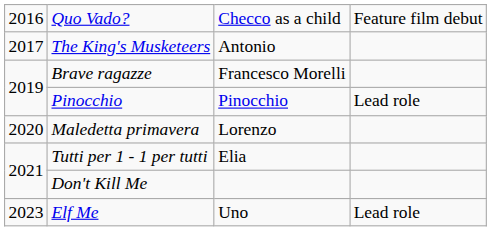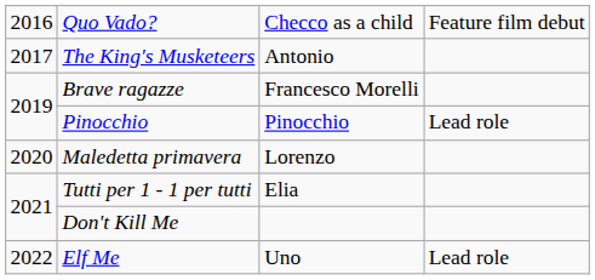Elf Me | column 1: 2023 -> 2022
